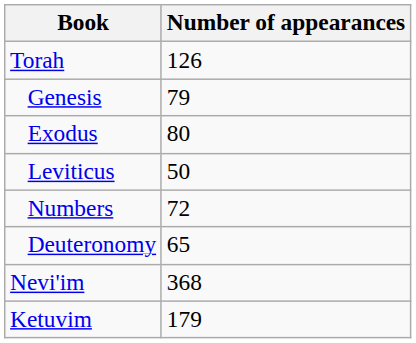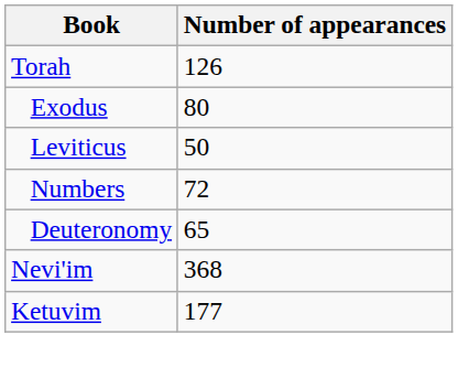- row: Genesis | 79
Ketuvim | Number of appearances: 179 -> 177
